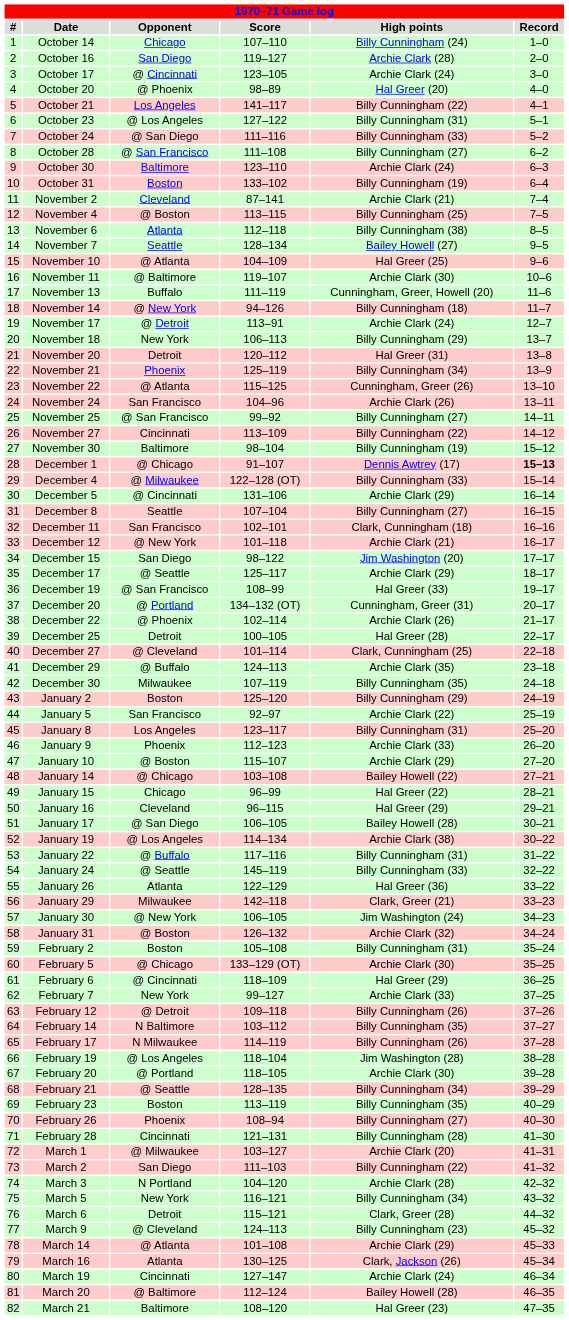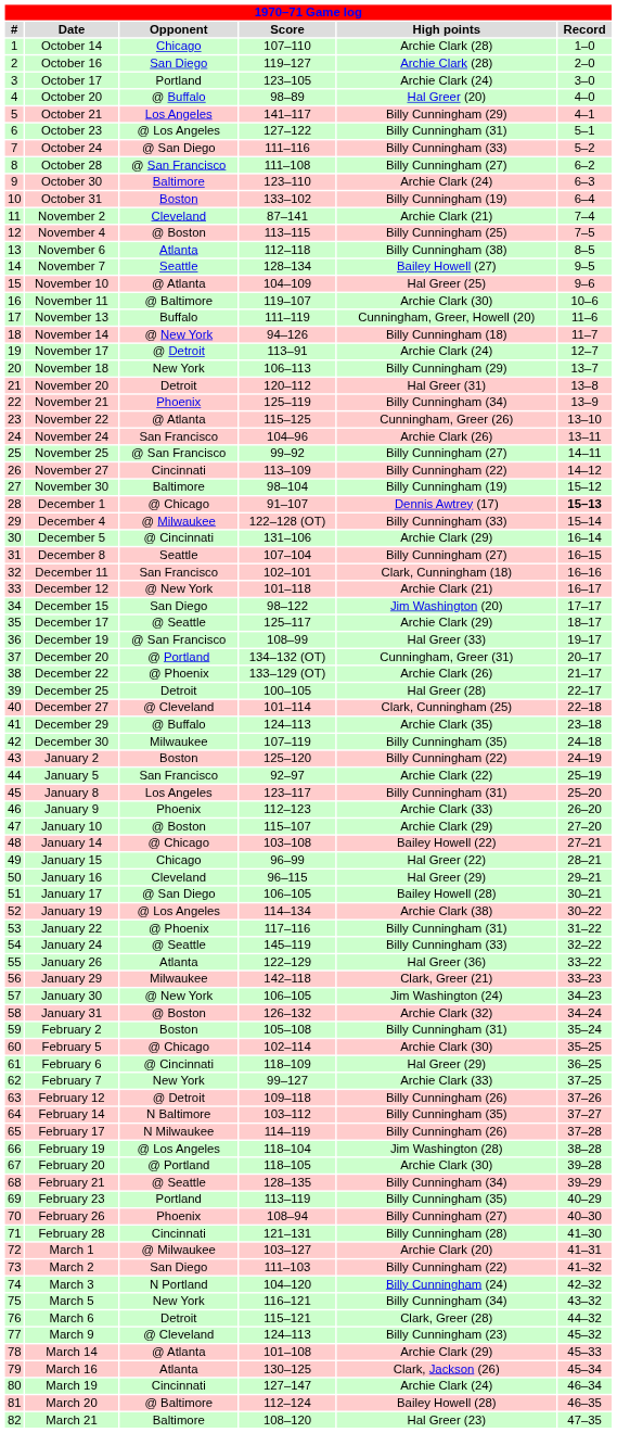October 14 | High points: Billy Cunningham (24) -> Archie Clark (28)
October 17 | Opponent: @ Cincinnati -> Portland
October 20 | Opponent: @ Phoenix -> @ Buffalo
October 21 | High points: Billy Cunningham (22) -> Billy Cunningham (29)
December 22 | Score: 102–114 -> 133–129 (OT)
January 2 | High points: Billy Cunningham (29) -> Billy Cunningham (22)
January 22 | Opponent: @ Buffalo -> @ Phoenix
February 5 | Score: 133–129 (OT) -> 102–114
February 23 | Opponent: Boston -> Portland
March 3 | High points: Archie Clark (28) -> Billy Cunningham (24)
